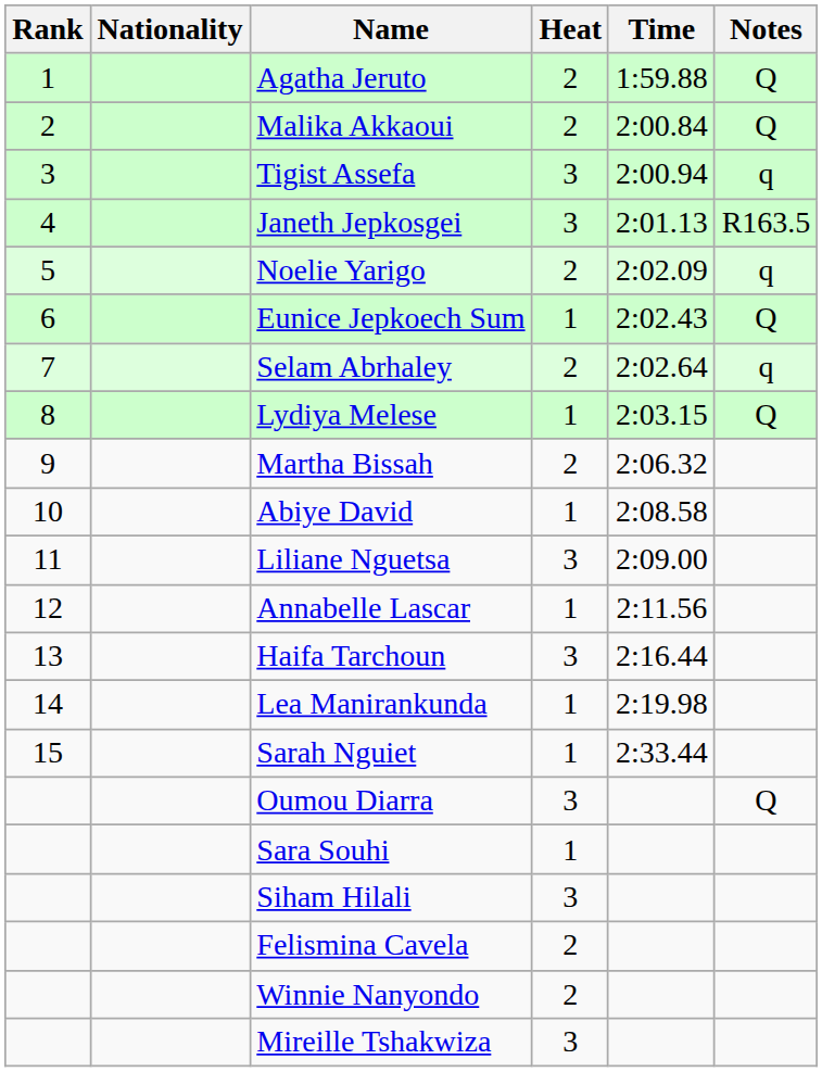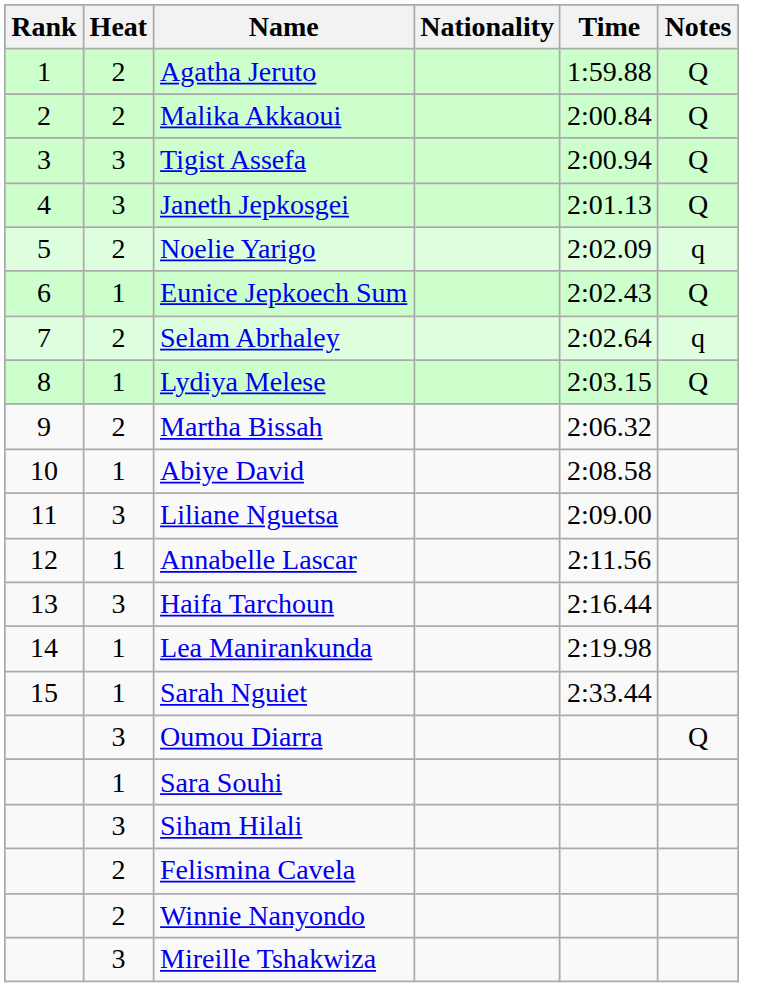columns swapped: Heat <-> Nationality
Tigist Assefa | Notes: q -> Q
Janeth Jepkosgei | Notes: R163.5 -> Q
